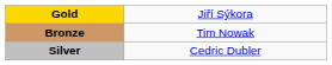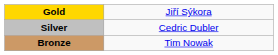rows swapped: Silver <-> Bronze
